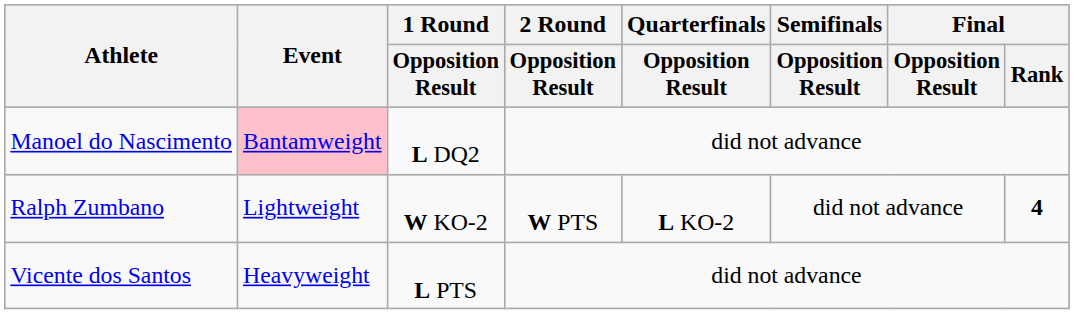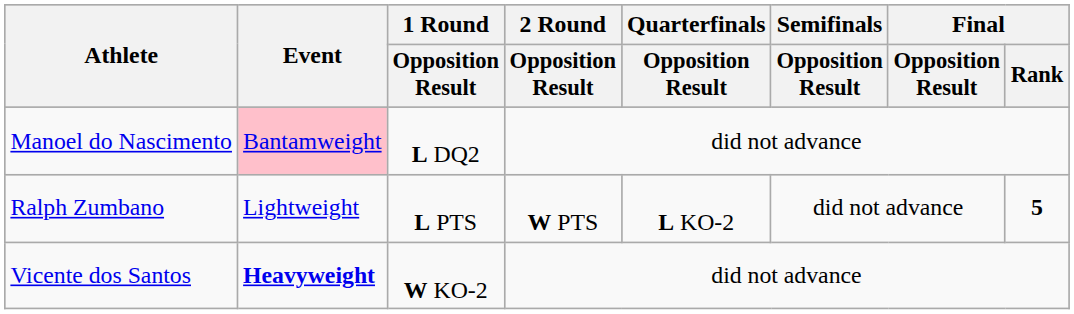Ralph Zumbano | 1 Round / Opposition Result: W KO-2 -> L PTS
Ralph Zumbano | Final / Rank: 4 -> 5
Vicente dos Santos | Event: normal -> bold
Vicente dos Santos | 1 Round / Opposition Result: L PTS -> W KO-2
